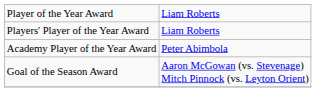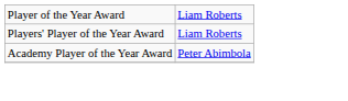- row: Goal of the Season Award | Aaron McGowan (vs. Stevenage) Mitch Pinnock (vs. Leyton Orient)
